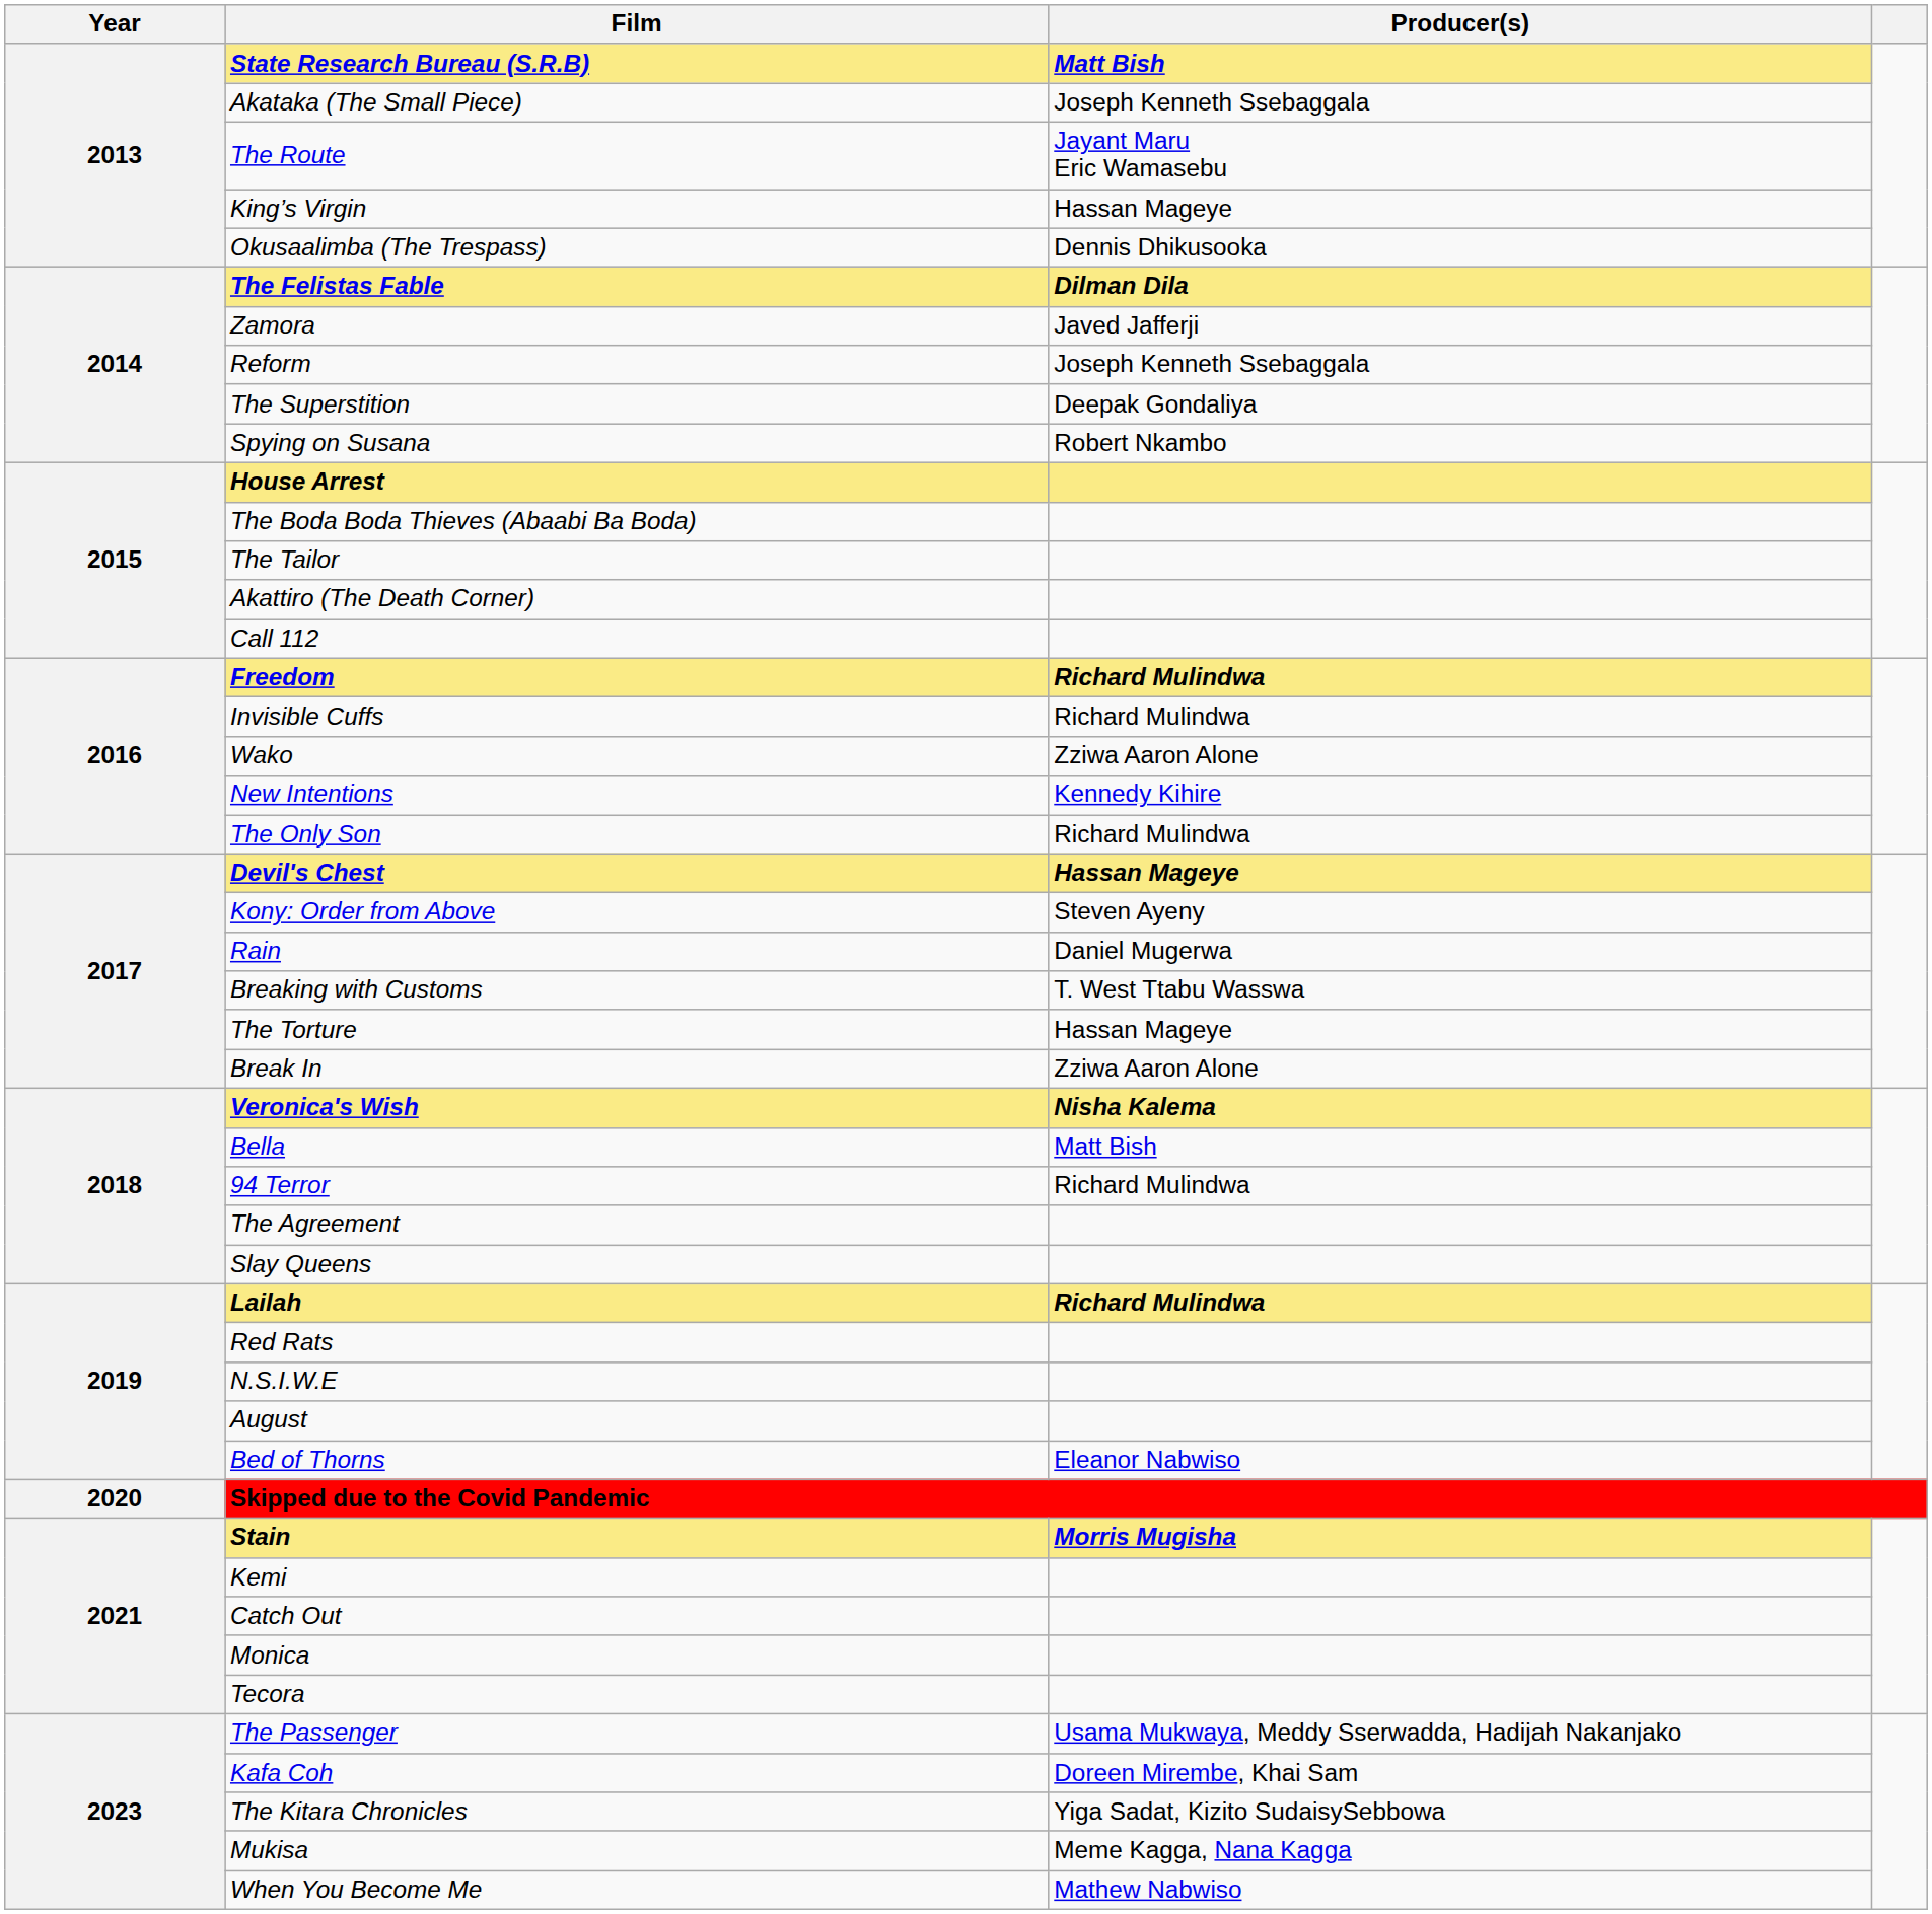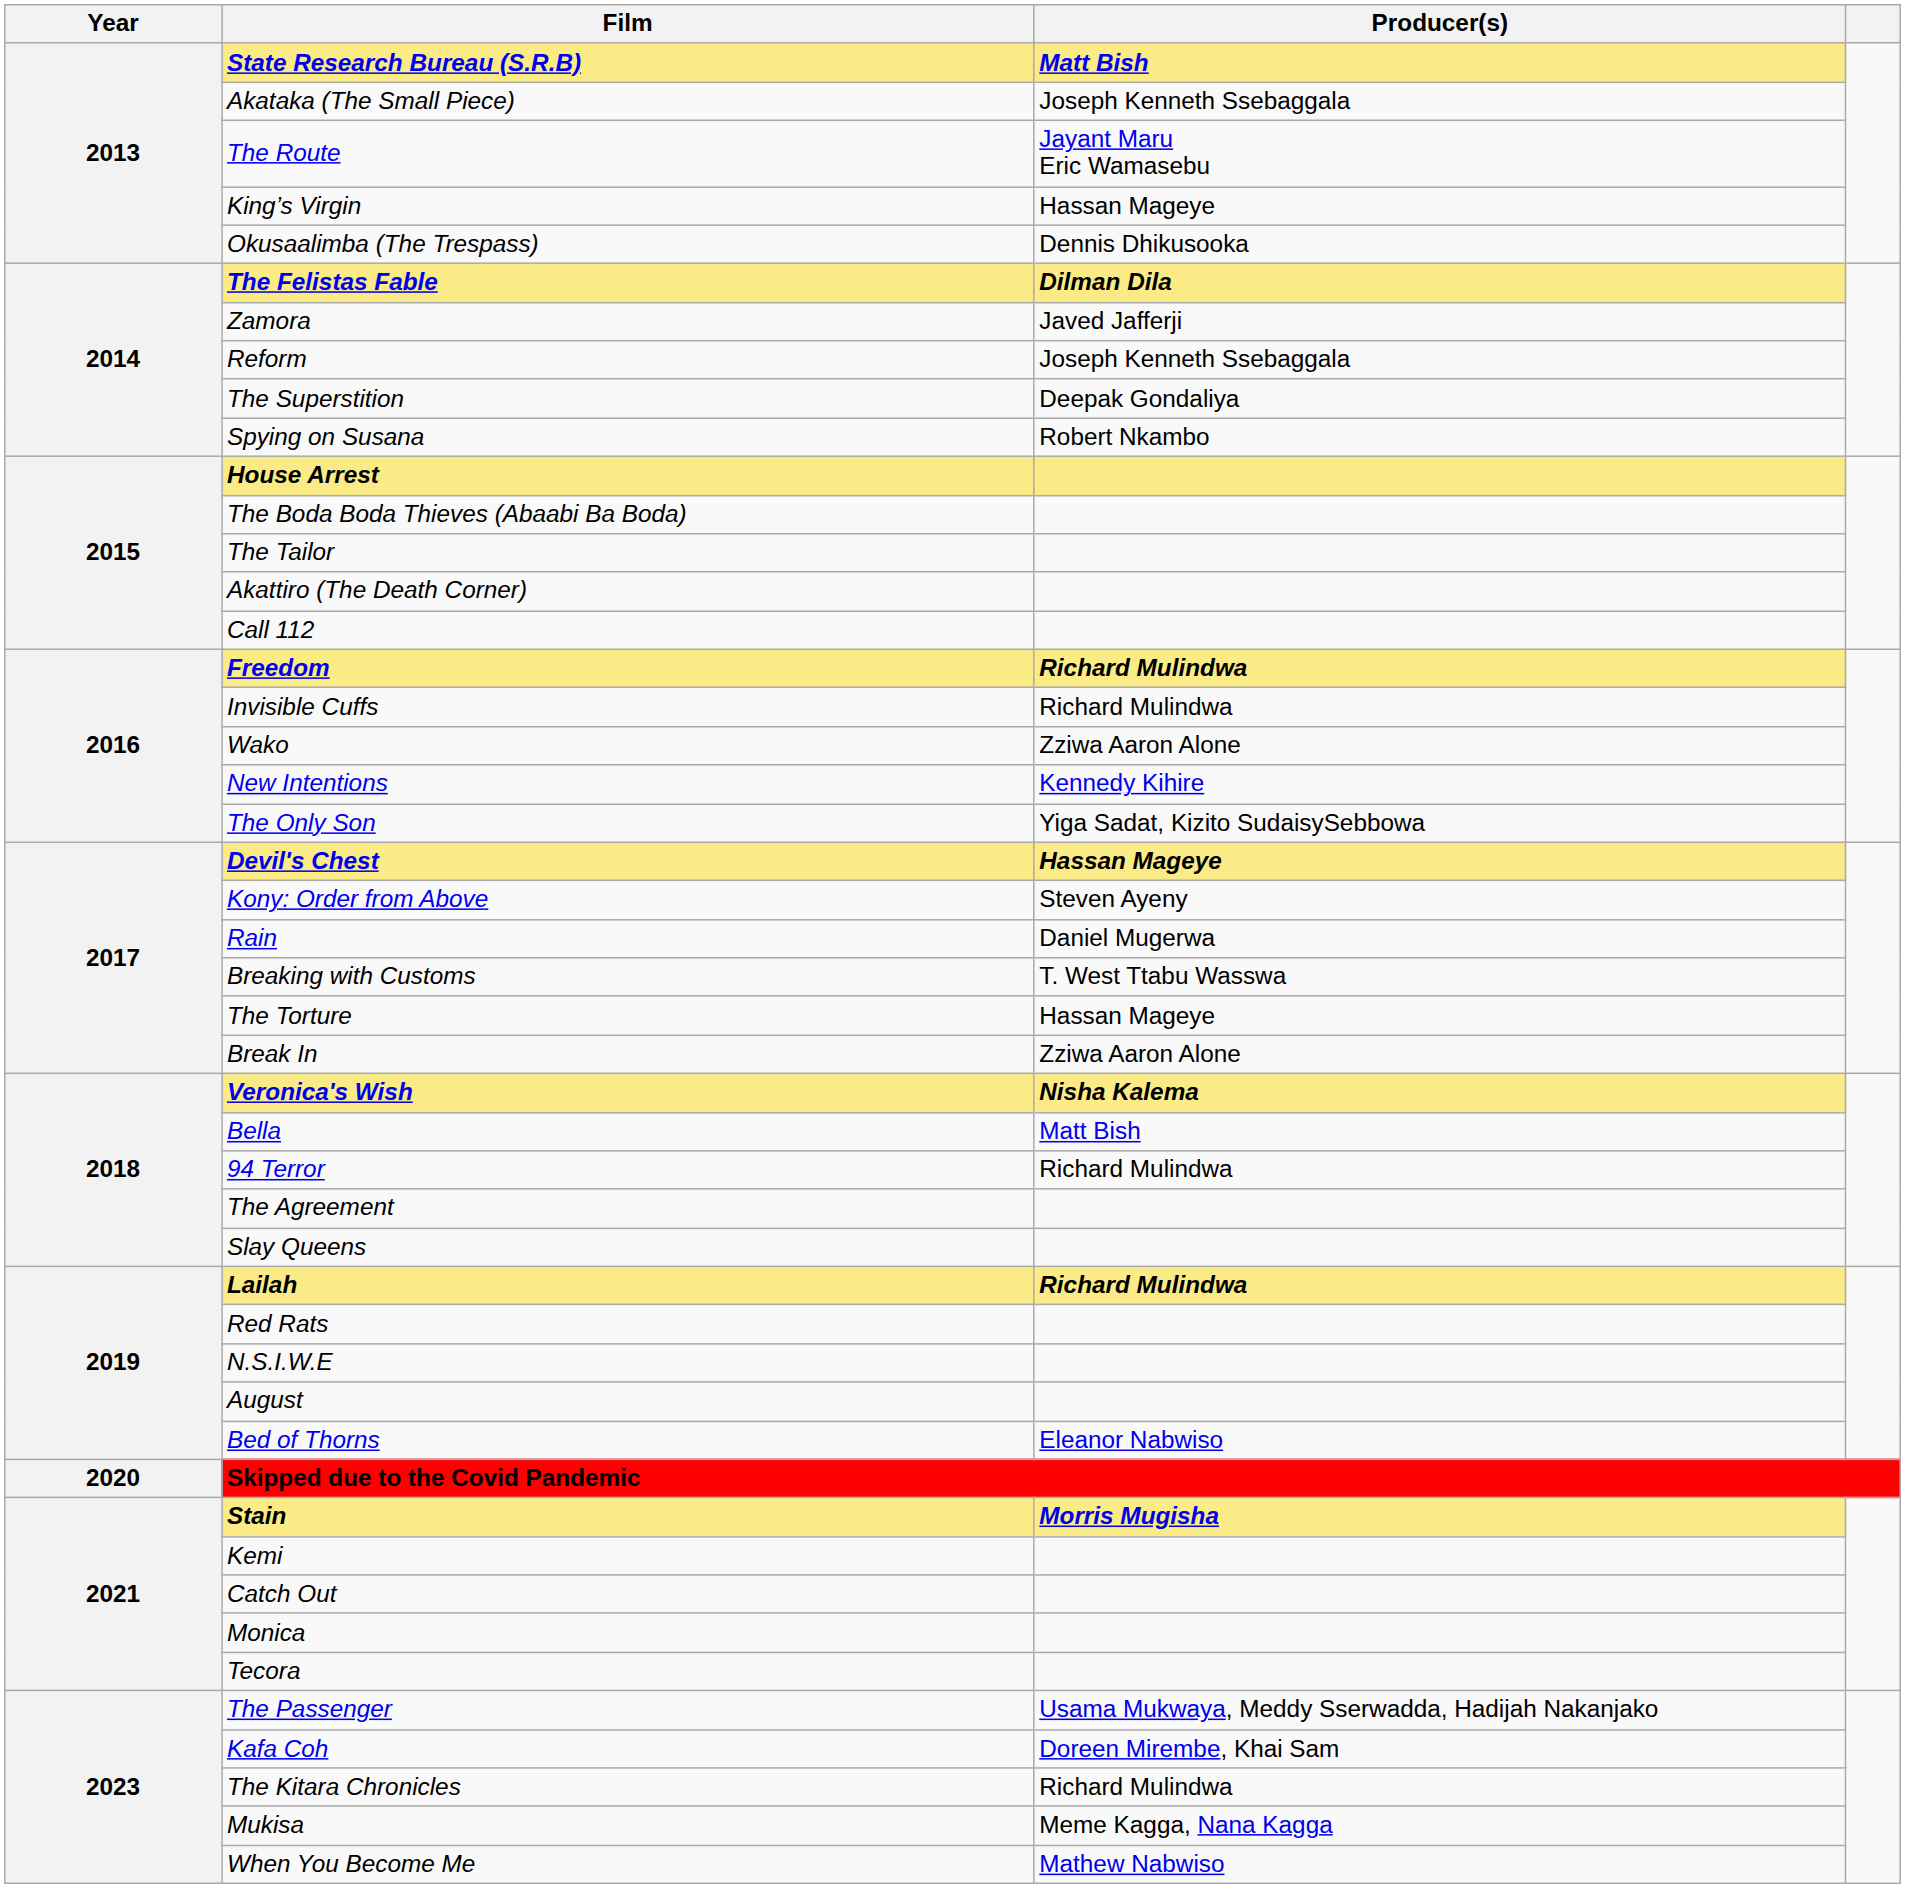The Only Son | Producer(s): Richard Mulindwa -> Yiga Sadat, Kizito SudaisySebbowa
The Kitara Chronicles | Producer(s): Yiga Sadat, Kizito SudaisySebbowa -> Richard Mulindwa
